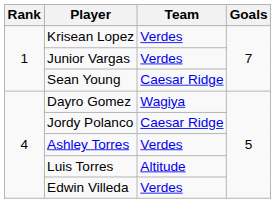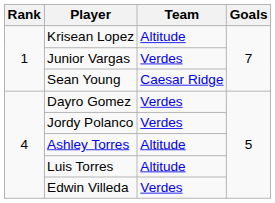Krisean Lopez | Team: Verdes -> Altitude
Dayro Gomez | Team: Wagiya -> Verdes
Jordy Polanco | Team: Caesar Ridge -> Verdes
Ashley Torres | Team: Verdes -> Altitude
